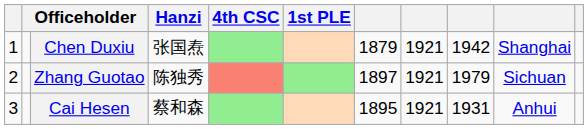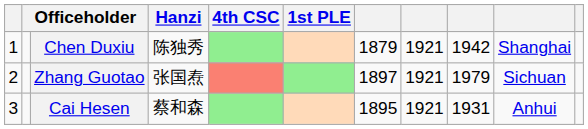Chen Duxiu | Hanzi: 张国焘 -> 陈独秀
Zhang Guotao | Hanzi: 陈独秀 -> 张国焘
